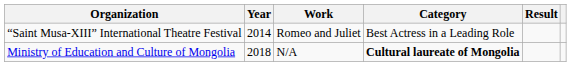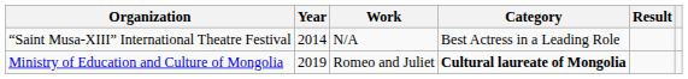“Saint Musa-XIII” International Theatre Festival | Work: Romeo and Juliet -> N/A
Ministry of Education and Culture of Mongolia | Year: 2018 -> 2019
Ministry of Education and Culture of Mongolia | Work: N/A -> Romeo and Juliet
